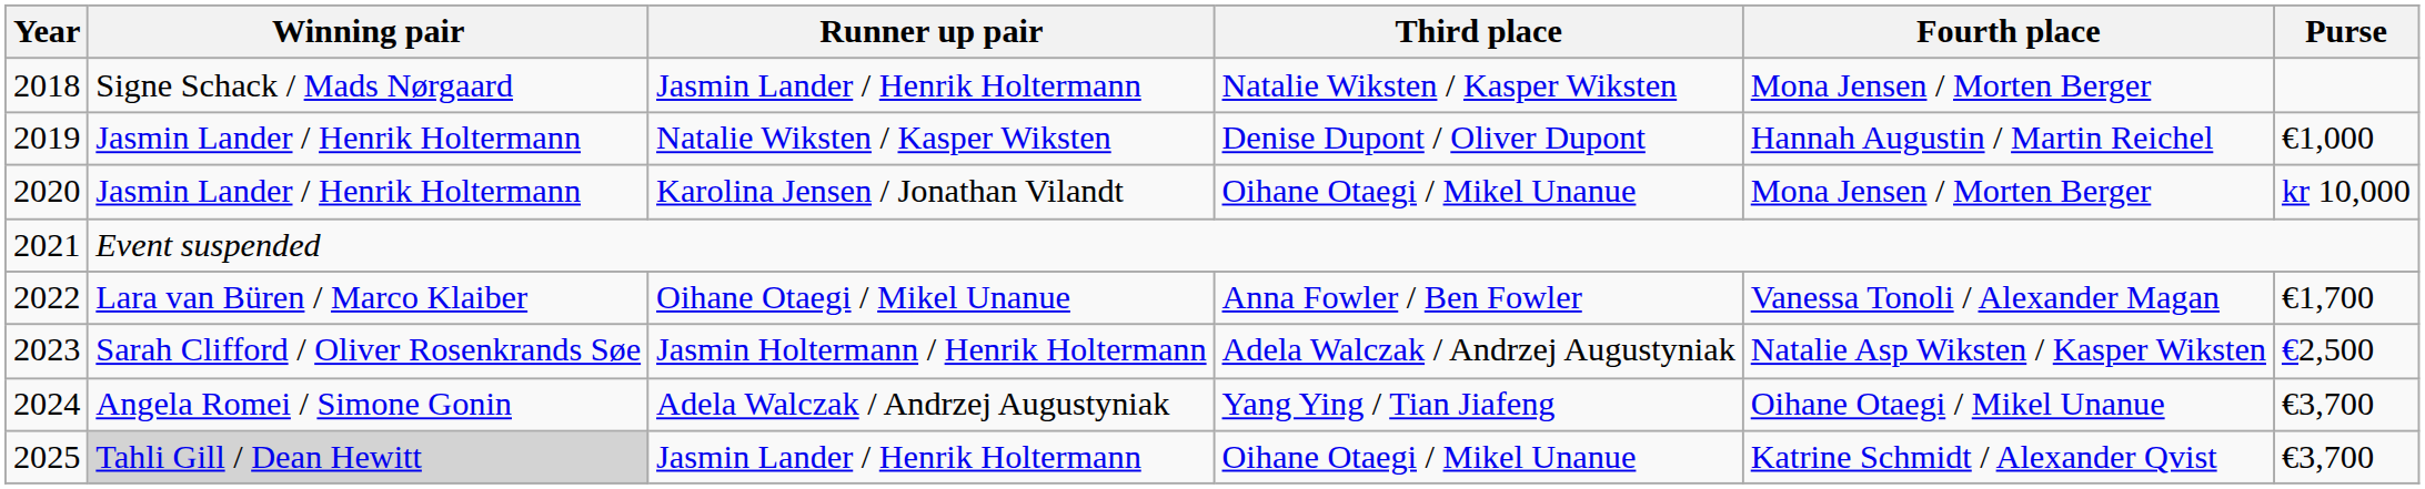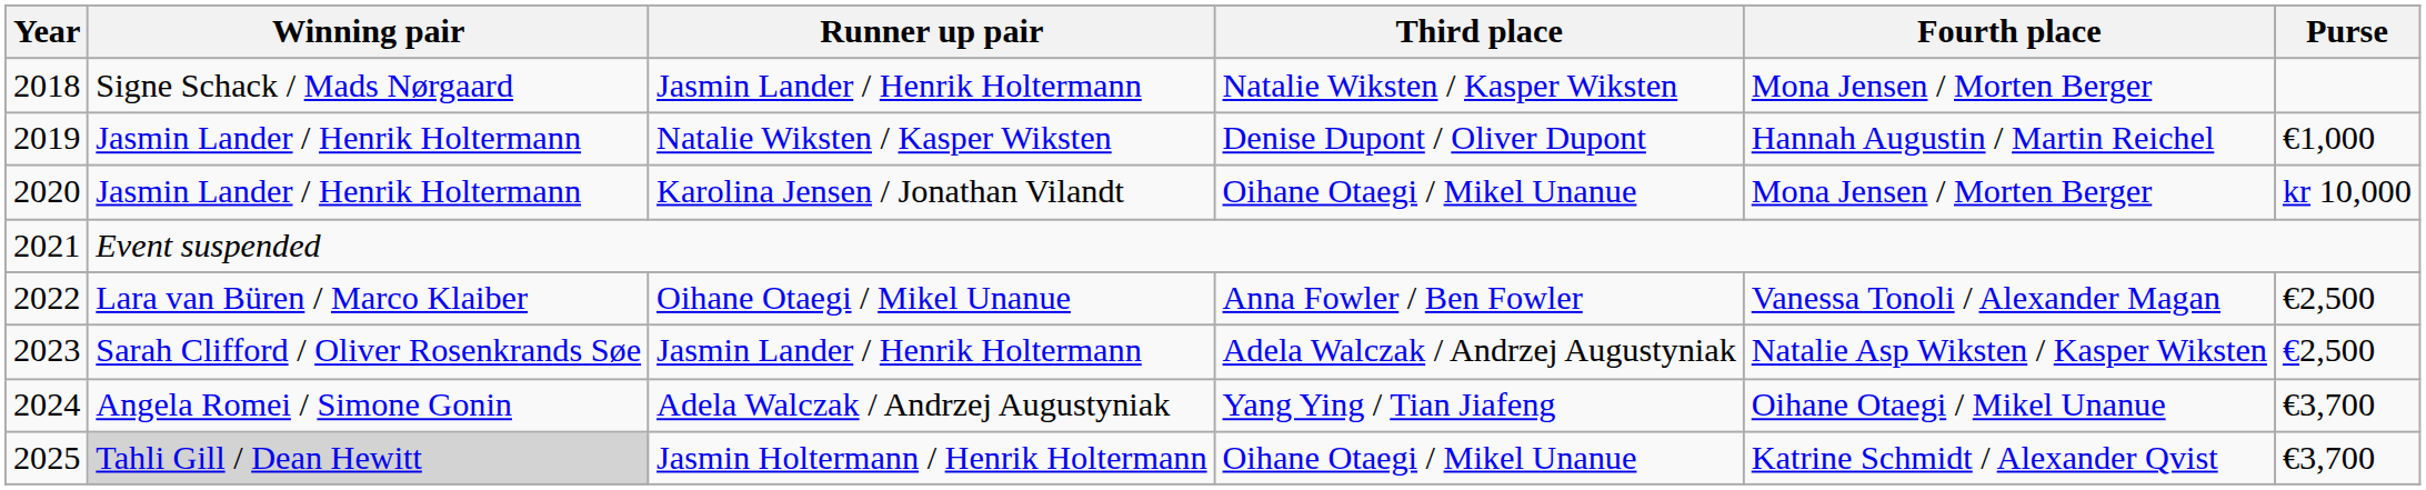2022 | Purse: €1,700 -> €2,500
2023 | Runner up pair: Jasmin Holtermann / Henrik Holtermann -> Jasmin Lander / Henrik Holtermann
2025 | Runner up pair: Jasmin Lander / Henrik Holtermann -> Jasmin Holtermann / Henrik Holtermann
